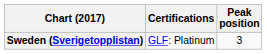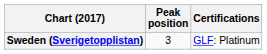columns swapped: Peak position <-> Certifications
